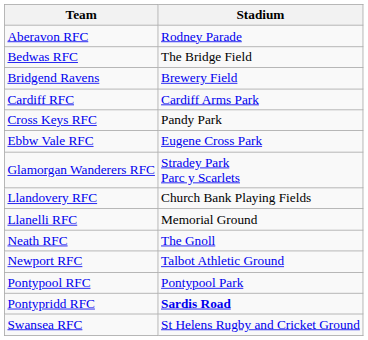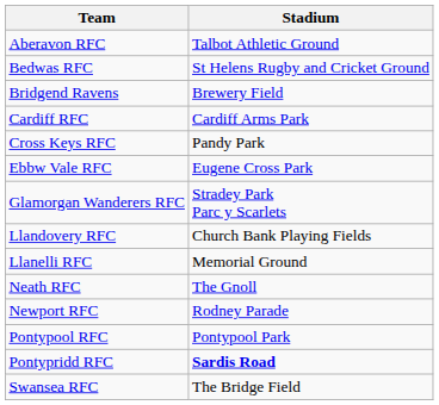Aberavon RFC | Stadium: Rodney Parade -> Talbot Athletic Ground
Bedwas RFC | Stadium: The Bridge Field -> St Helens Rugby and Cricket Ground
Newport RFC | Stadium: Talbot Athletic Ground -> Rodney Parade
Swansea RFC | Stadium: St Helens Rugby and Cricket Ground -> The Bridge Field
